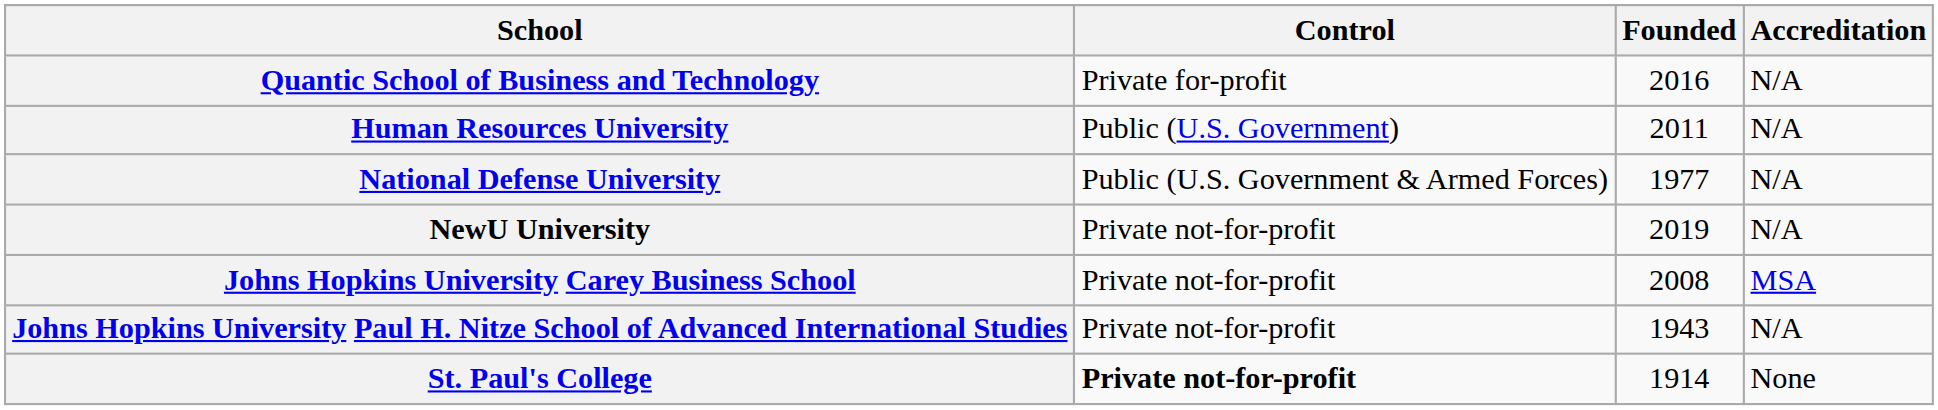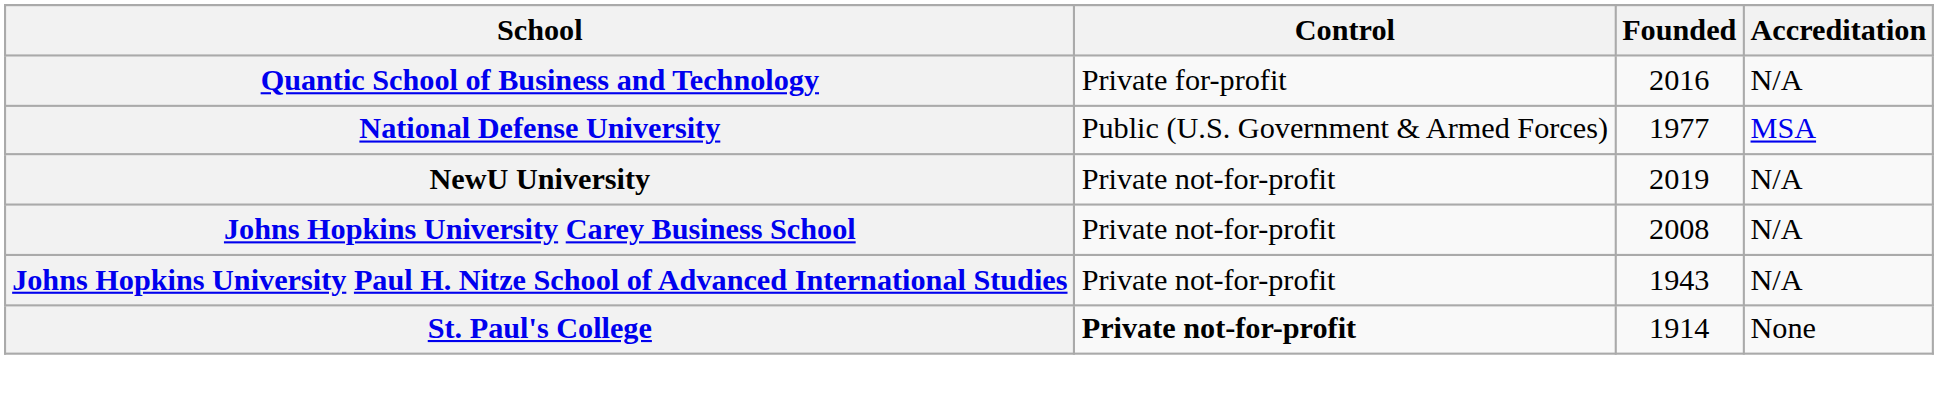- row: Human Resources University | Public (U.S. Government) | 2011 | N/A
National Defense University | Accreditation: N/A -> MSA
Johns Hopkins University Carey Business School | Accreditation: MSA -> N/A
